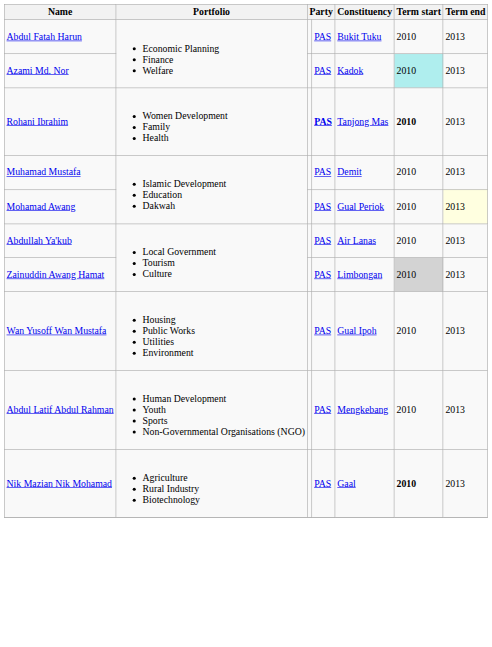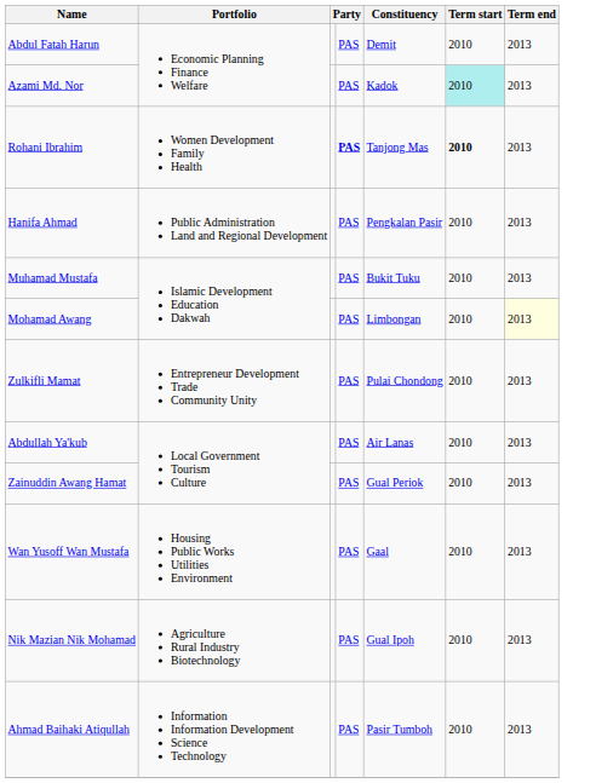Abdul Fatah Harun | Constituency: Bukit Tuku -> Demit
+ row: Hanifa Ahmad | Public Administration Land and Regional Development | PAS | Pengkalan Pasir | 2010 | 2013
Muhamad Mustafa | Constituency: Demit -> Bukit Tuku
Mohamad Awang | Constituency: Gual Periok -> Limbongan
+ row: Zulkifli Mamat | Entrepreneur Development Trade Community Unity | PAS | Pulai Chondong | 2010 | 2013
Zainuddin Awang Hamat | Constituency: Limbongan -> Gual Periok
Zainuddin Awang Hamat | Term start: lightgrey background -> no background
Wan Yusoff Wan Mustafa | Constituency: Gual Ipoh -> Gaal
- row: Abdul Latif Abdul Rahman | Human Development Youth Sports Non-Governmental Organisations (NGO) | PAS | Mengkebang | 2010 | 2013
Nik Mazian Nik Mohamad | Constituency: Gaal -> Gual Ipoh
Nik Mazian Nik Mohamad | Term start: bold -> normal
+ row: Ahmad Baihaki Atiqullah | Information Information Development Science Technology | PAS | Pasir Tumboh | 2010 | 2013
